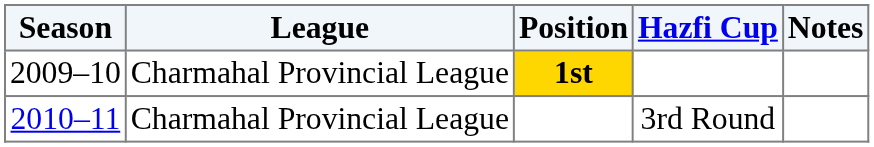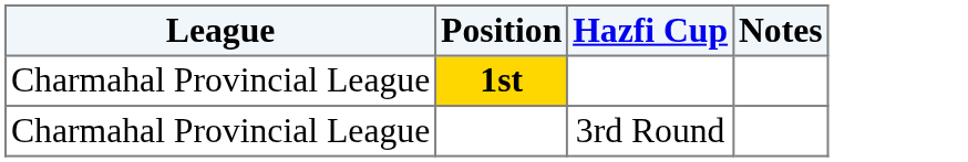- column: Season | 2009–10 | 2010–11
